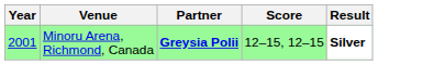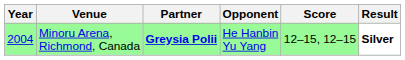+ column: Opponent | He Hanbin Yu Yang
Minoru Arena, Richmond, Canada | Year: 2001 -> 2004
